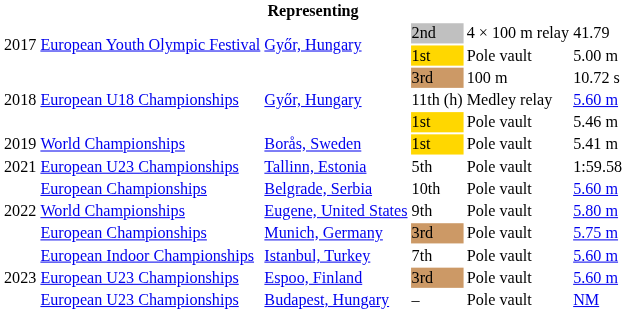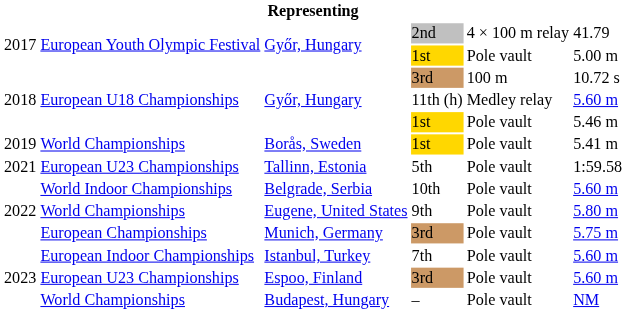Belgrade, Serbia | column 2: European Championships -> World Indoor Championships
Budapest, Hungary | column 2: European U23 Championships -> World Championships
